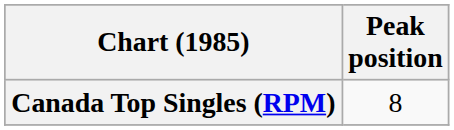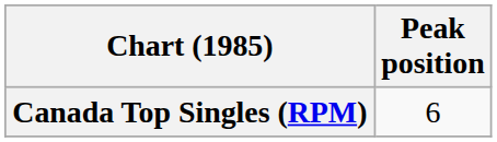Canada Top Singles (RPM) | Peak position: 8 -> 6
